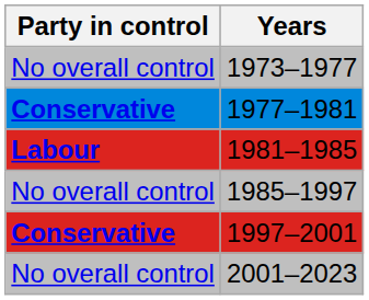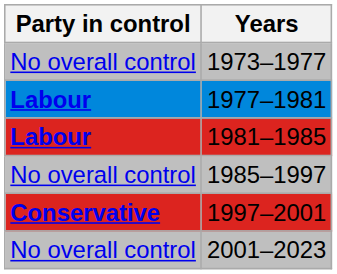1977–1981 | Party in control: Conservative -> Labour
